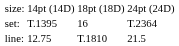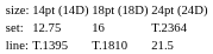set: | column 2: T.1395 -> 12.75
line: | column 2: 12.75 -> T.1395
